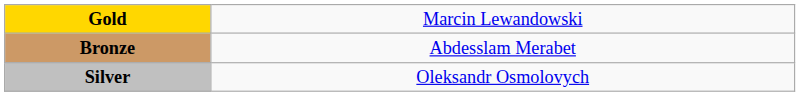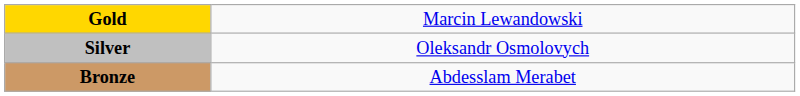rows swapped: Silver <-> Bronze
